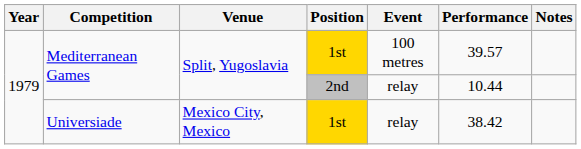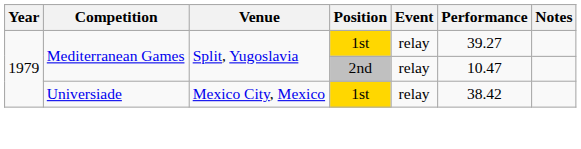Mediterranean Games / 1st | Event: 100 metres -> relay
Mediterranean Games / 1st | Performance: 39.57 -> 39.27
Mediterranean Games / 2nd | Performance: 10.44 -> 10.47
